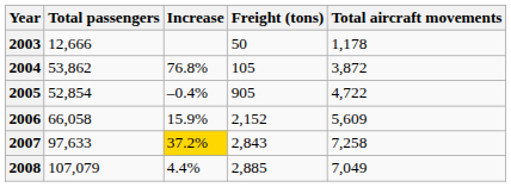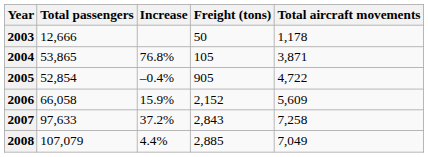2004 | Total passengers: 53,862 -> 53,865
2004 | Total aircraft movements: 3,872 -> 3,871
2007 | Increase: gold background -> no background
